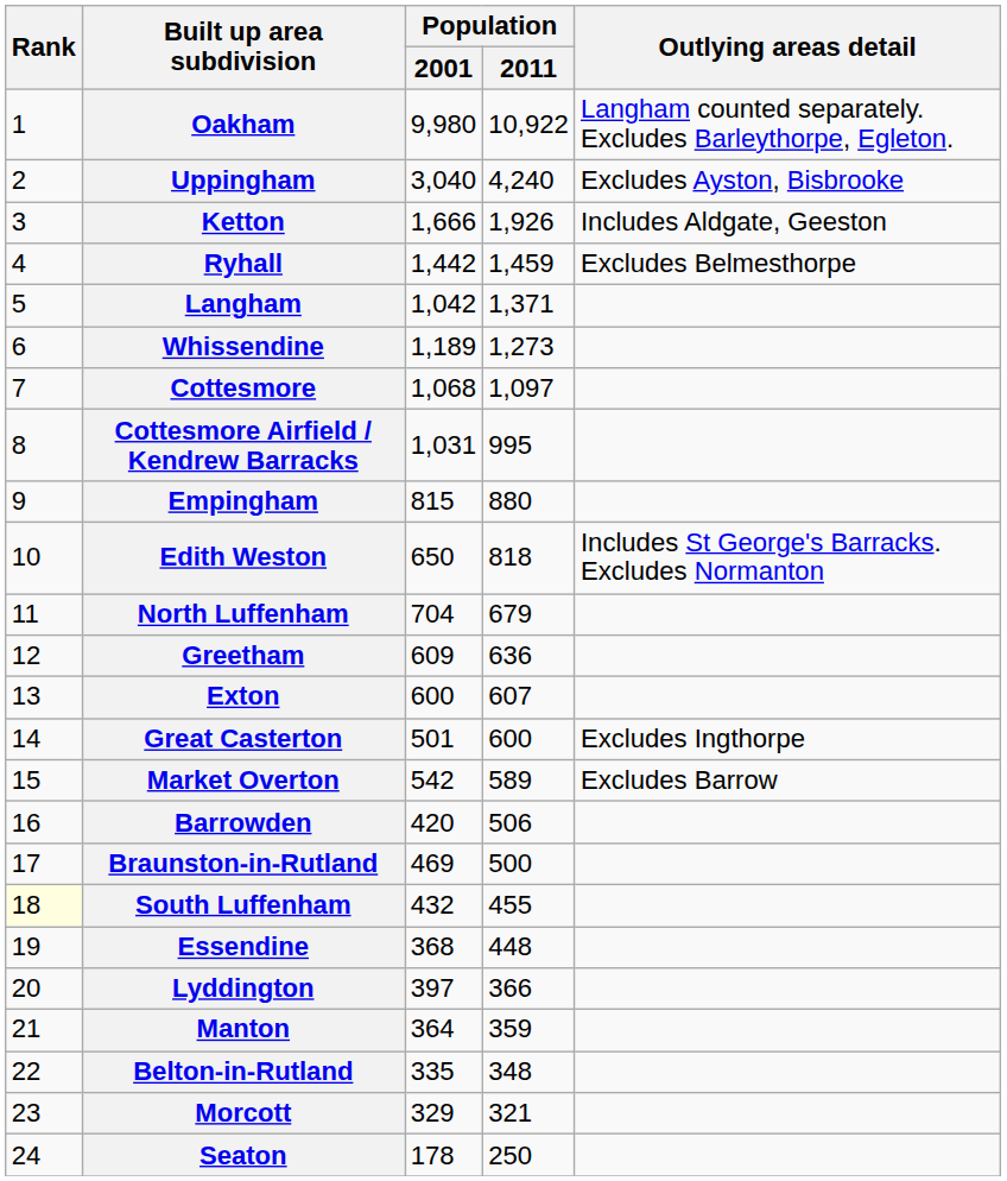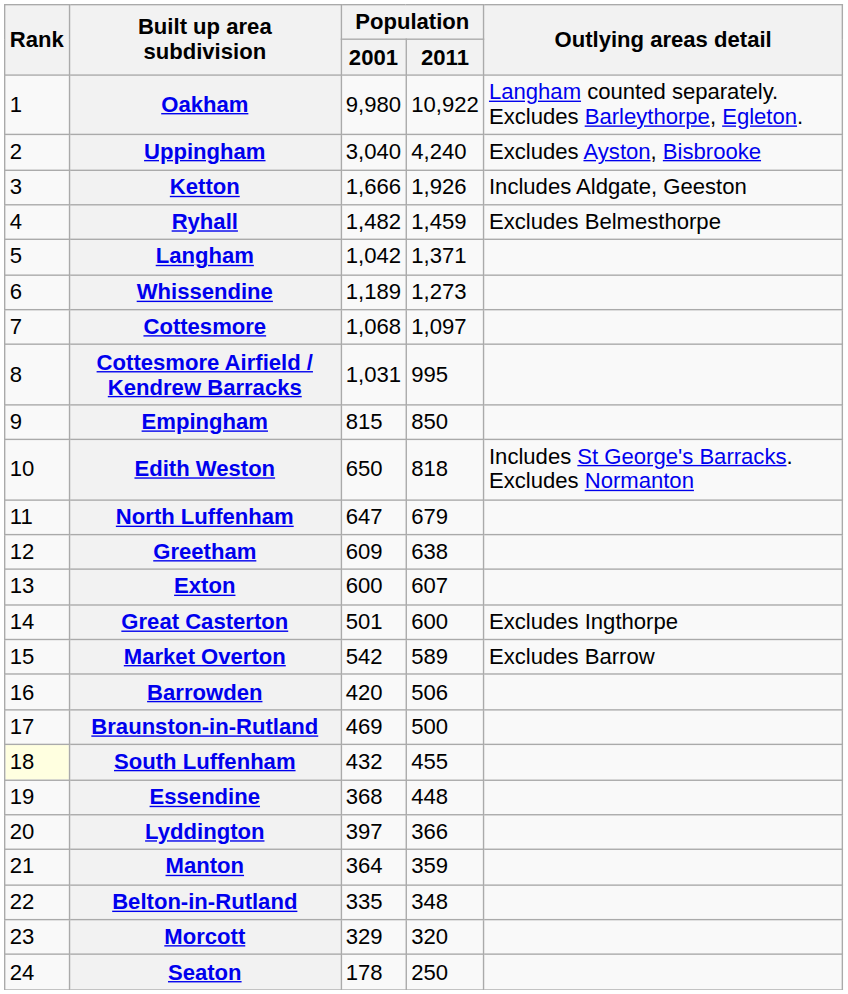Ryhall | Population / 2001: 1,442 -> 1,482
Empingham | Population / 2011: 880 -> 850
North Luffenham | Population / 2001: 704 -> 647
Greetham | Population / 2011: 636 -> 638
Morcott | Population / 2011: 321 -> 320
